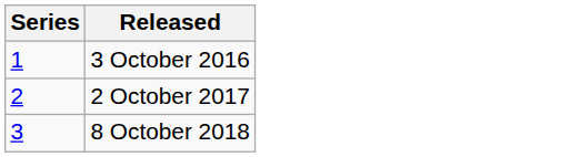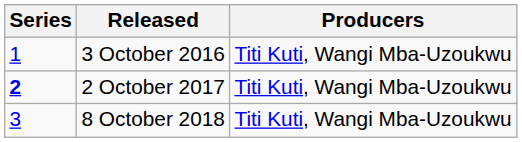+ column: Producers | Titi Kuti, Wangi Mba-Uzoukwu | Titi Kuti, Wangi Mba-Uzoukwu | Titi Kuti, Wangi Mba-Uzoukwu
2 October 2017 | Series: normal -> bold
